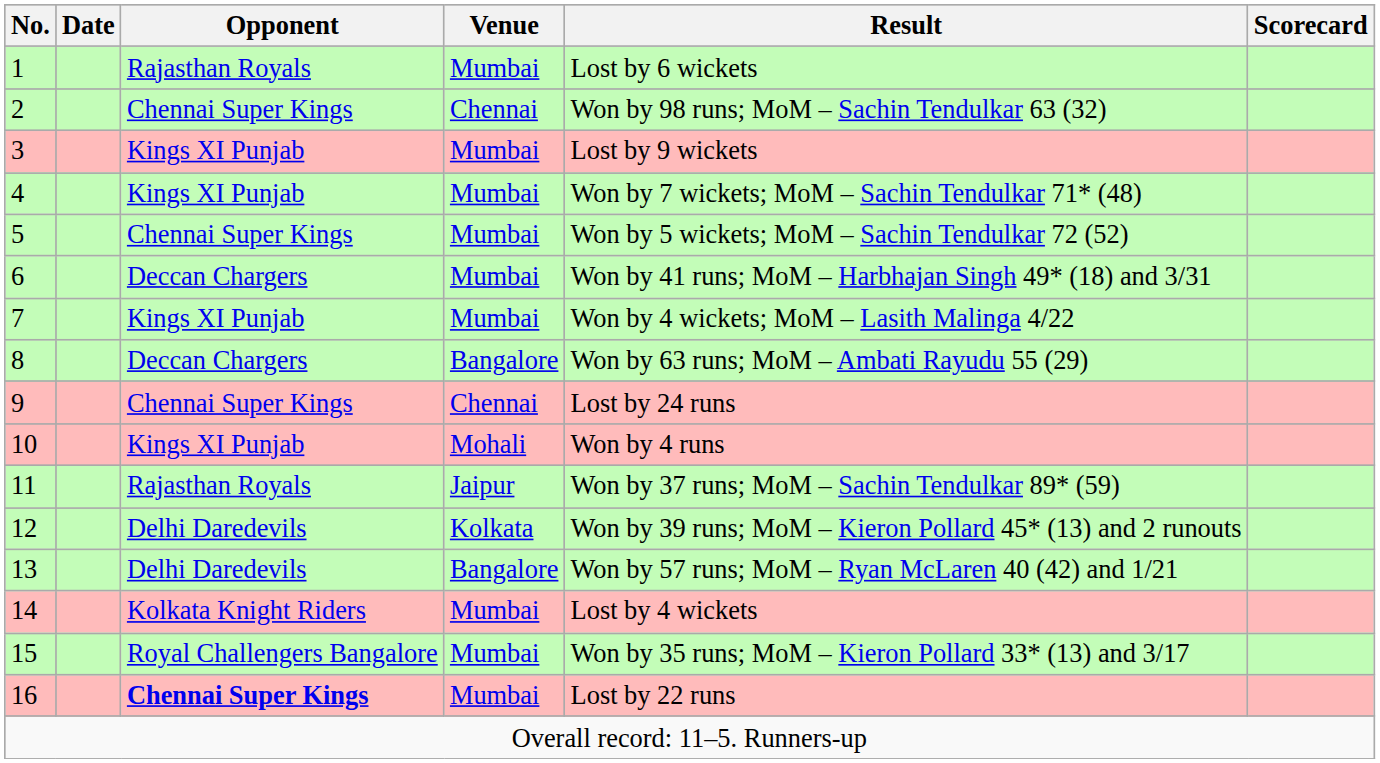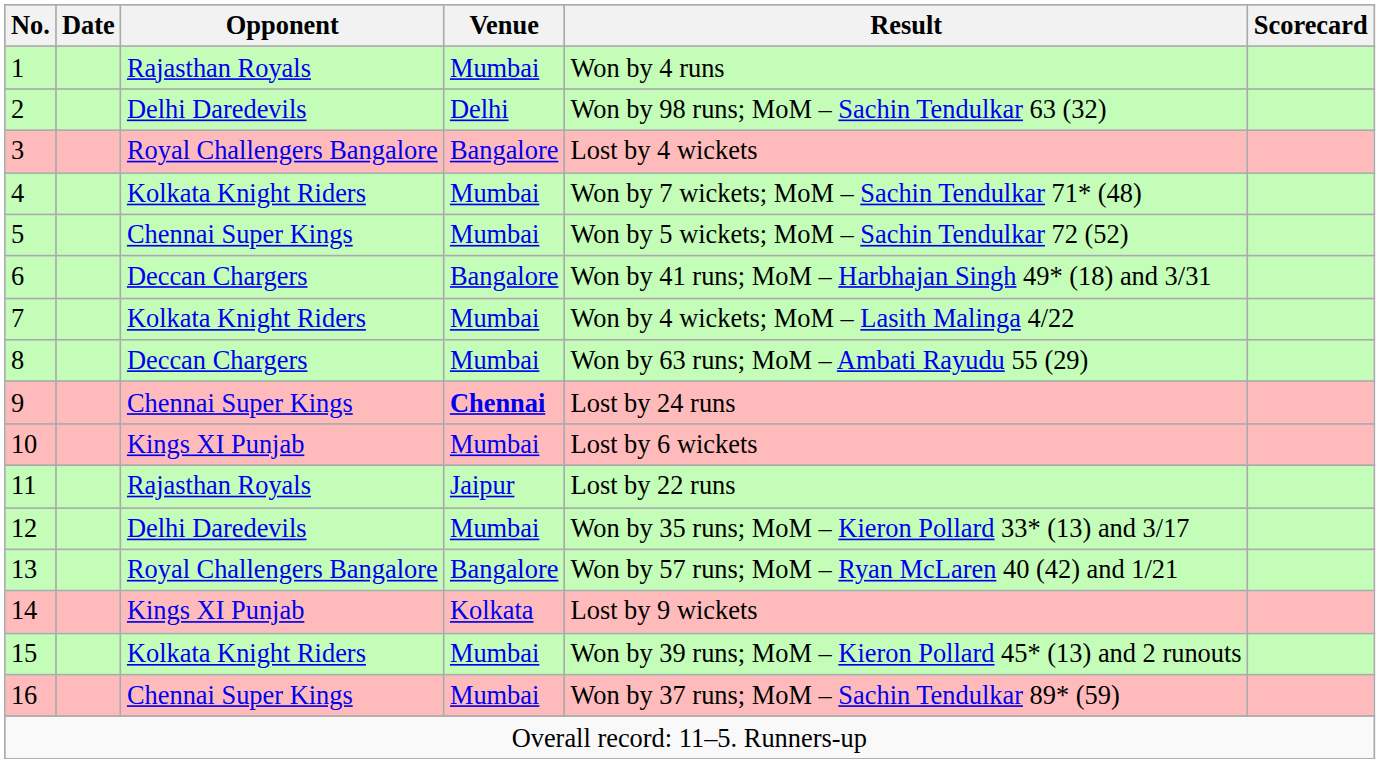1 | Result: Lost by 6 wickets -> Won by 4 runs
2 | Opponent: Chennai Super Kings -> Delhi Daredevils
2 | Venue: Chennai -> Delhi
3 | Opponent: Kings XI Punjab -> Royal Challengers Bangalore
3 | Venue: Mumbai -> Bangalore
3 | Result: Lost by 9 wickets -> Lost by 4 wickets
4 | Opponent: Kings XI Punjab -> Kolkata Knight Riders
6 | Venue: Mumbai -> Bangalore
7 | Opponent: Kings XI Punjab -> Kolkata Knight Riders
8 | Venue: Bangalore -> Mumbai
9 | Venue: normal -> bold
10 | Venue: Mohali -> Mumbai
10 | Result: Won by 4 runs -> Lost by 6 wickets
11 | Result: Won by 37 runs; MoM – Sachin Tendulkar 89* (59) -> Lost by 22 runs
12 | Venue: Kolkata -> Mumbai
12 | Result: Won by 39 runs; MoM – Kieron Pollard 45* (13) and 2 runouts -> Won by 35 runs; MoM – Kieron Pollard 33* (13) and 3/17
13 | Opponent: Delhi Daredevils -> Royal Challengers Bangalore
14 | Opponent: Kolkata Knight Riders -> Kings XI Punjab
14 | Venue: Mumbai -> Kolkata
14 | Result: Lost by 4 wickets -> Lost by 9 wickets
15 | Opponent: Royal Challengers Bangalore -> Kolkata Knight Riders
15 | Result: Won by 35 runs; MoM – Kieron Pollard 33* (13) and 3/17 -> Won by 39 runs; MoM – Kieron Pollard 45* (13) and 2 runouts
16 | Opponent: bold -> normal
16 | Result: Lost by 22 runs -> Won by 37 runs; MoM – Sachin Tendulkar 89* (59)
